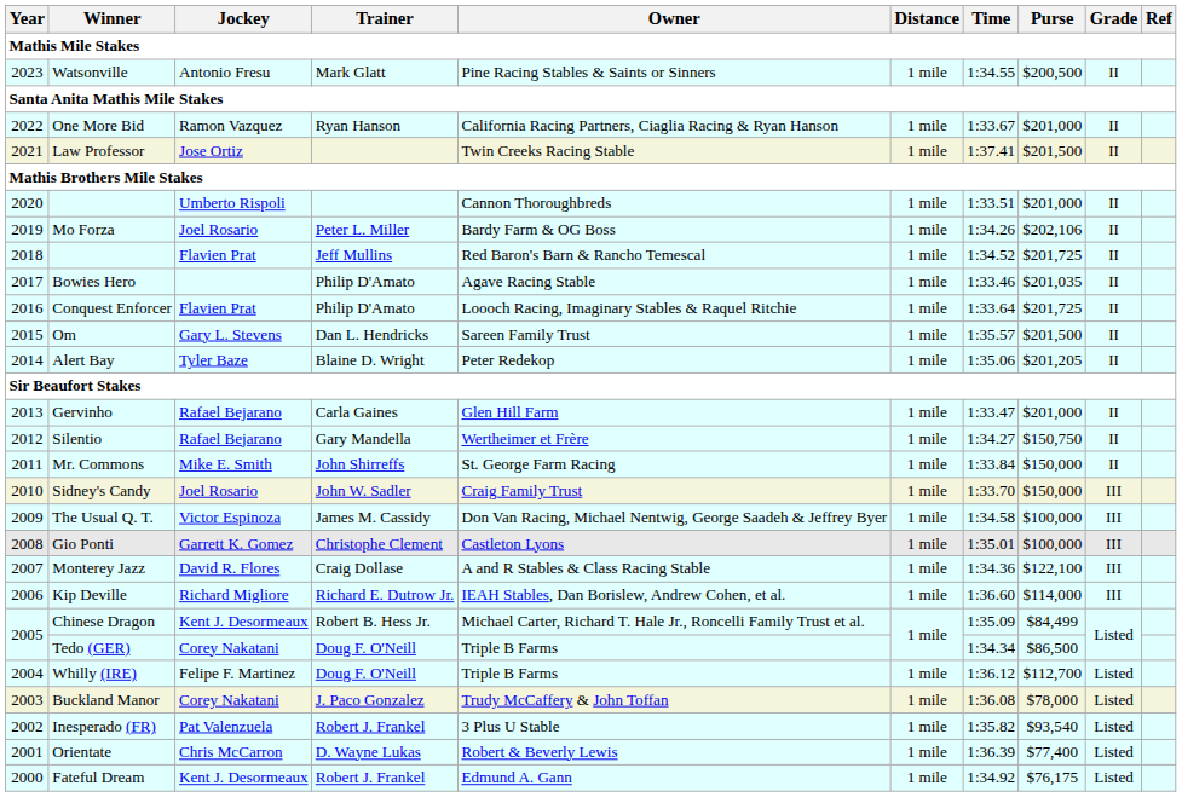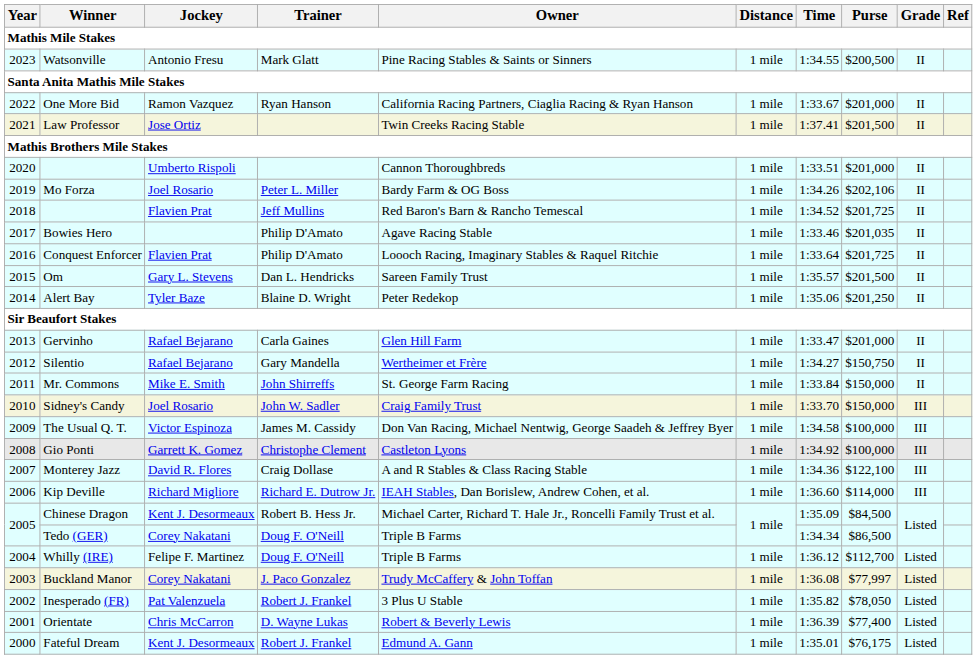Alert Bay | Purse: $201,205 -> $201,250
Gio Ponti | Time: 1:35.01 -> 1:34.92
Chinese Dragon | Purse: $84,499 -> $84,500
Buckland Manor | Purse: $78,000 -> $77,997
Inesperado (FR) | Purse: $93,540 -> $78,050
Fateful Dream | Time: 1:34.92 -> 1:35.01
